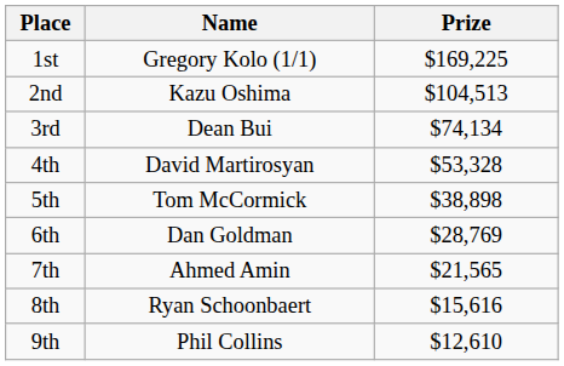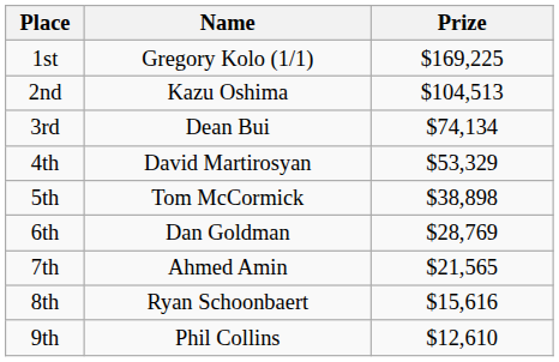4th | Prize: $53,328 -> $53,329
